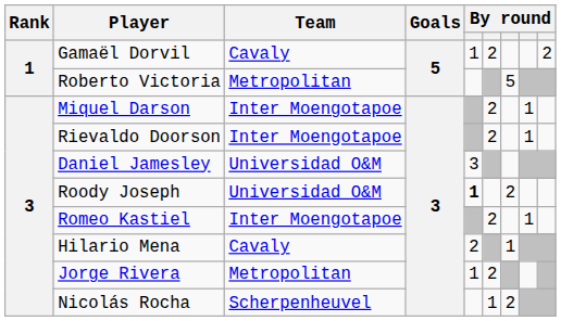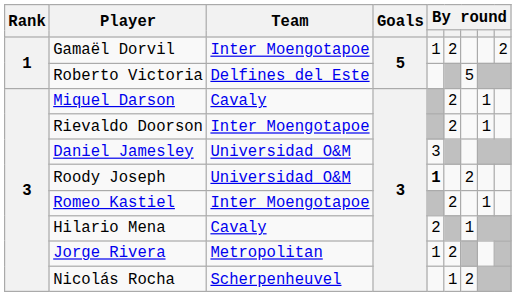Gamaël Dorvil | Team: Cavaly -> Inter Moengotapoe
Roberto Victoria | Team: Metropolitan -> Delfines del Este
Miquel Darson | Team: Inter Moengotapoe -> Cavaly
